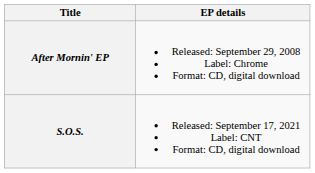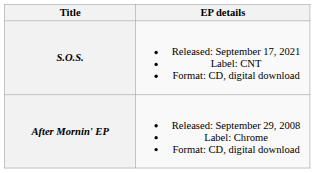rows swapped: After Mornin' EP <-> S.O.S.
